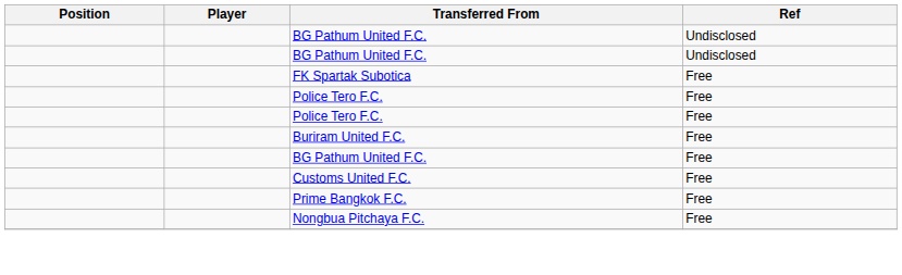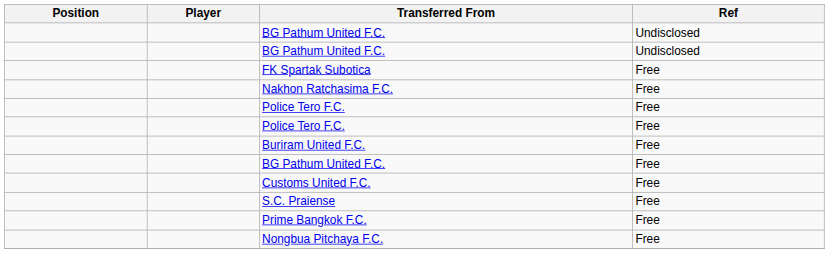+ row: Nakhon Ratchasima F.C. | Free
+ row: S.C. Praiense | Free
